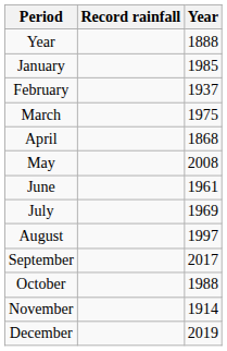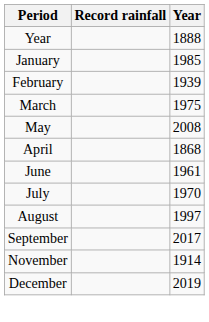February | Year: 1937 -> 1939
rows swapped: April <-> May
July | Year: 1969 -> 1970
- row: October | 1988
